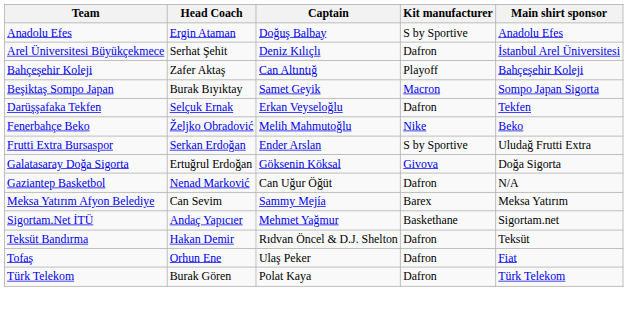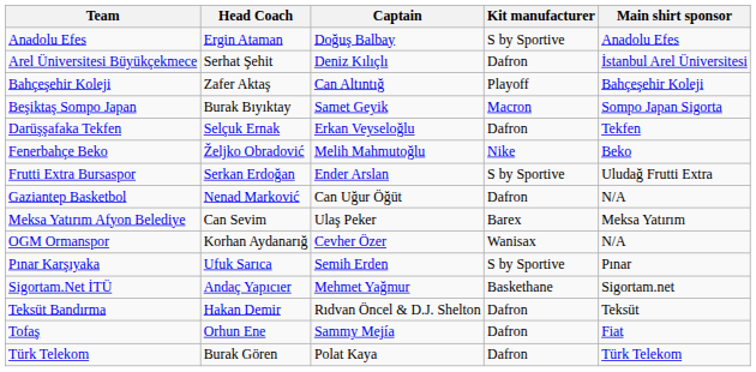- row: Galatasaray Doğa Sigorta | Ertuğrul Erdoğan | Göksenin Köksal | Givova | Doğa Sigorta
Meksa Yatırım Afyon Belediye | Captain: Sammy Mejía -> Ulaş Peker
+ row: OGM Ormanspor | Korhan Aydanarığ | Cevher Özer | Wanisax | N/A
+ row: Pınar Karşıyaka | Ufuk Sarıca | Semih Erden | S by Sportive | Pınar
Tofaş | Captain: Ulaş Peker -> Sammy Mejía
